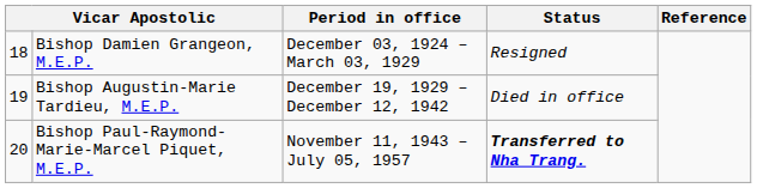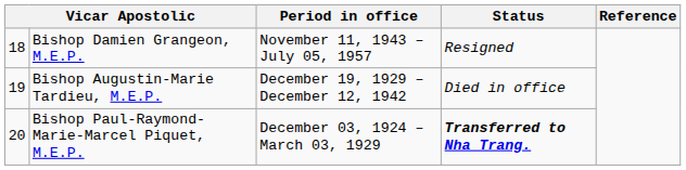Bishop Damien Grangeon, M.E.P. | Period in office: December 03, 1924 – March 03, 1929 -> November 11, 1943 – July 05, 1957
Bishop Paul-Raymond-Marie-Marcel Piquet, M.E.P. | Period in office: November 11, 1943 – July 05, 1957 -> December 03, 1924 – March 03, 1929
